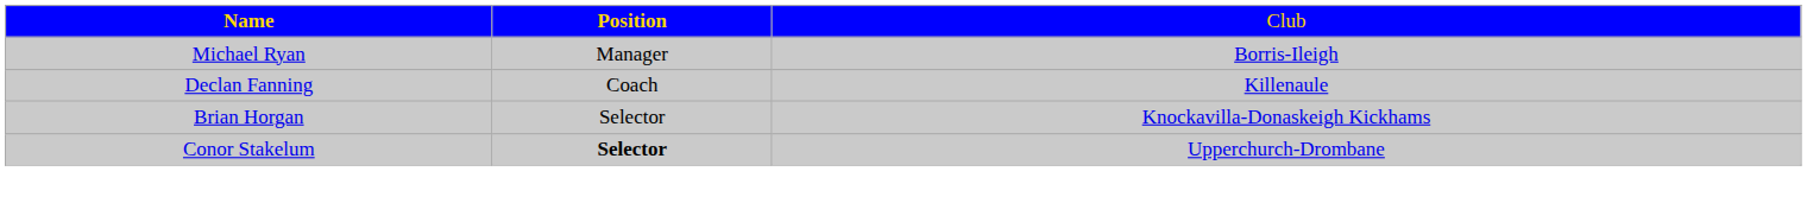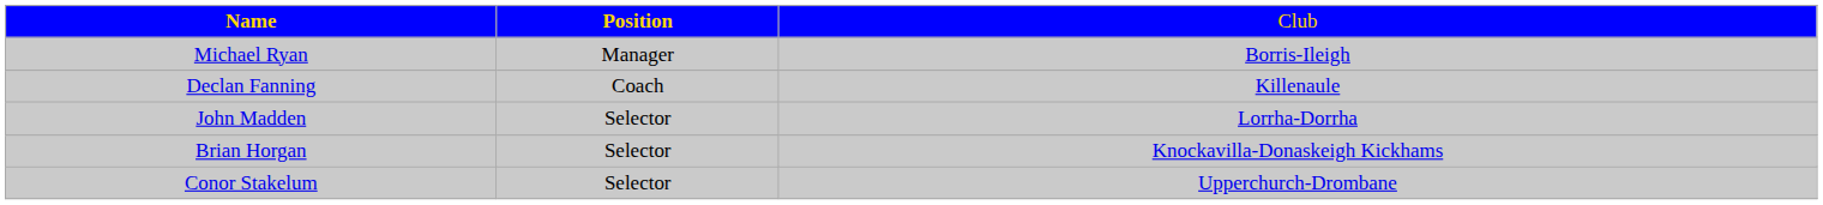+ row: John Madden | Selector | Lorrha-Dorrha
Conor Stakelum | column 2: bold -> normal
